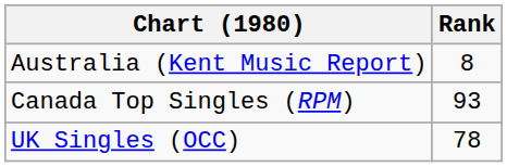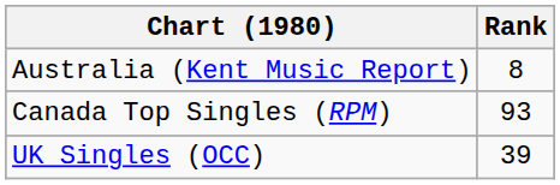UK Singles (OCC) | Rank: 78 -> 39
